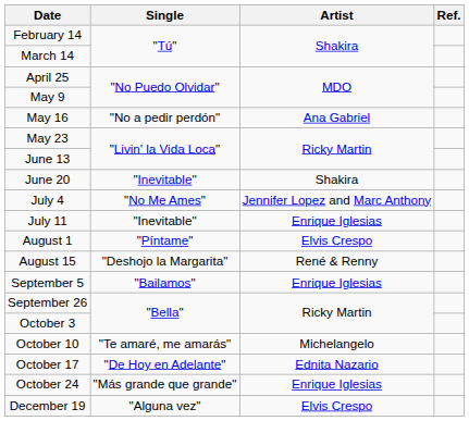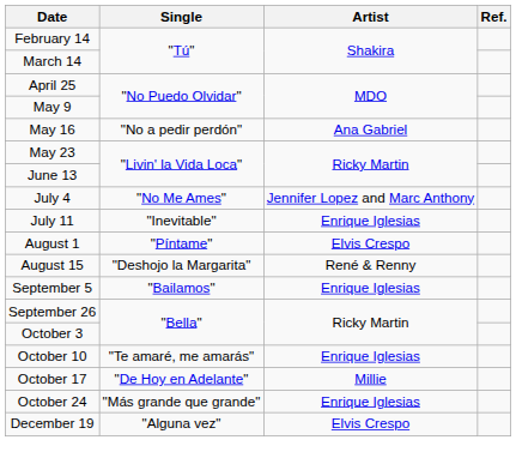- row: June 20 | "Inevitable" | Shakira
October 10 | Artist: Michelangelo -> Enrique Iglesias
October 17 | Artist: Ednita Nazario -> Millie
